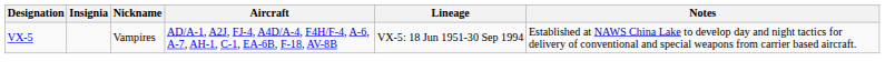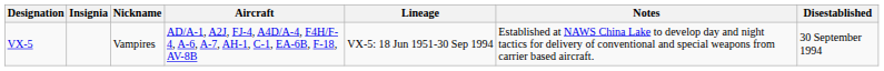+ column: Disestablished | 30 September 1994
